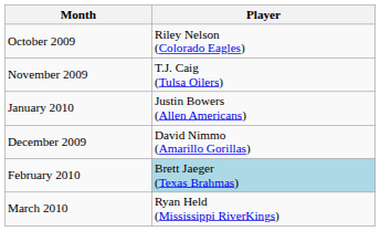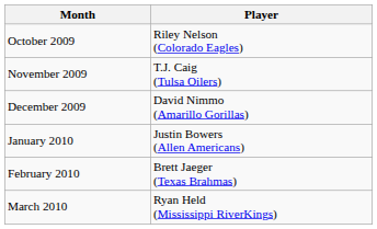rows swapped: December 2009 <-> January 2010
February 2010 | Player: lightblue background -> no background
